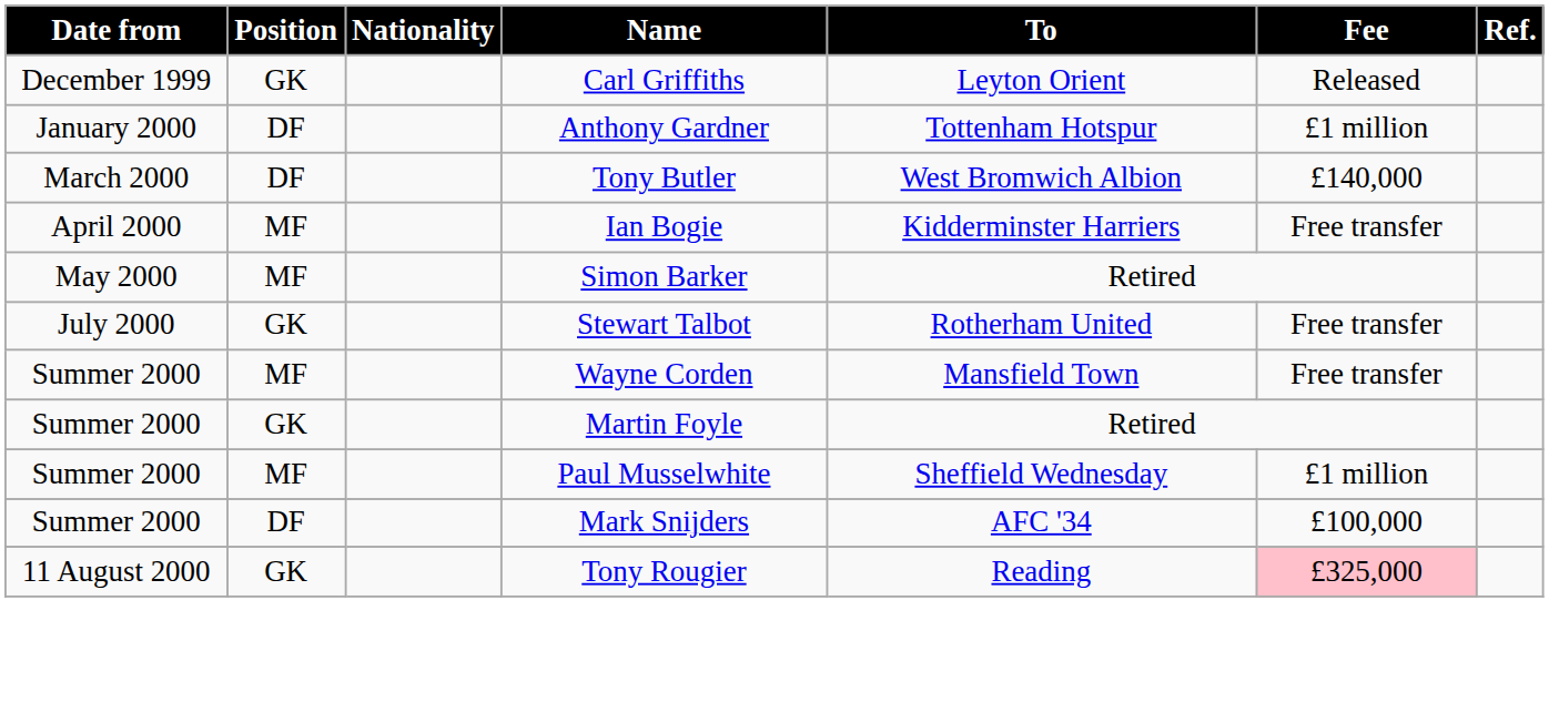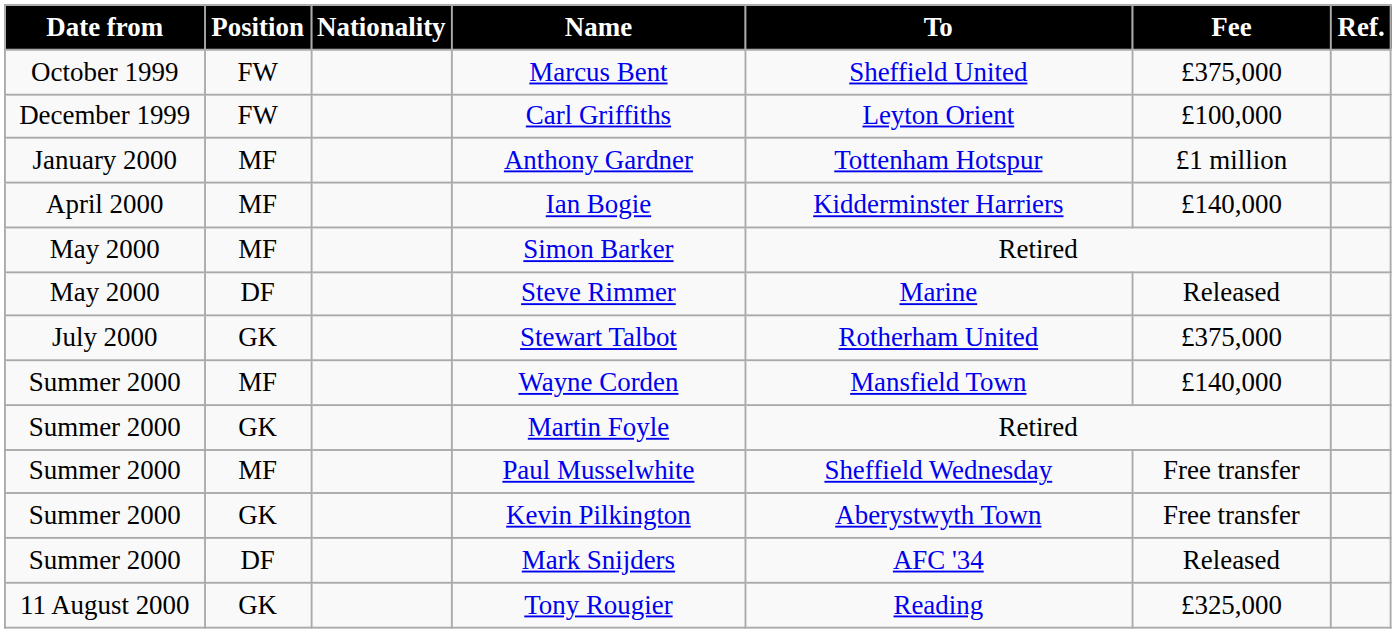+ row: October 1999 | FW | Marcus Bent | Sheffield United | £375,000
Carl Griffiths | Position: GK -> FW
Carl Griffiths | Fee: Released -> £100,000
Anthony Gardner | Position: DF -> MF
- row: March 2000 | DF | Tony Butler | West Bromwich Albion | £140,000
Ian Bogie | Fee: Free transfer -> £140,000
+ row: May 2000 | DF | Steve Rimmer | Marine | Released
Stewart Talbot | Fee: Free transfer -> £375,000
Wayne Corden | Fee: Free transfer -> £140,000
Paul Musselwhite | Fee: £1 million -> Free transfer
+ row: Summer 2000 | GK | Kevin Pilkington | Aberystwyth Town | Free transfer
Mark Snijders | Fee: £100,000 -> Released
Tony Rougier | Fee: pink background -> no background
